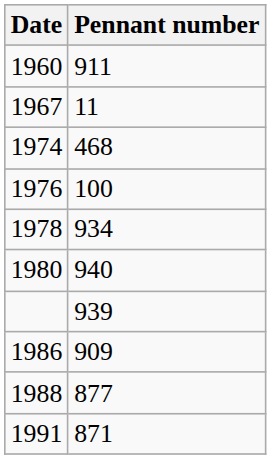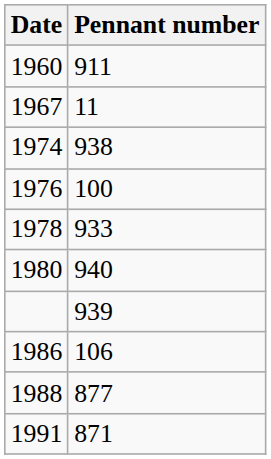1974 | Pennant number: 468 -> 938
1978 | Pennant number: 934 -> 933
1986 | Pennant number: 909 -> 106
